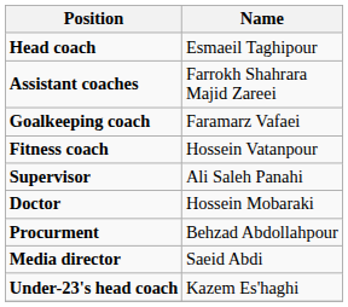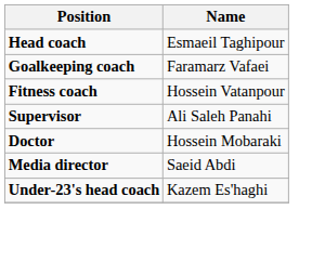- row: Assistant coaches | Farrokh Shahrara Majid Zareei
- row: Procurment | Behzad Abdollahpour
